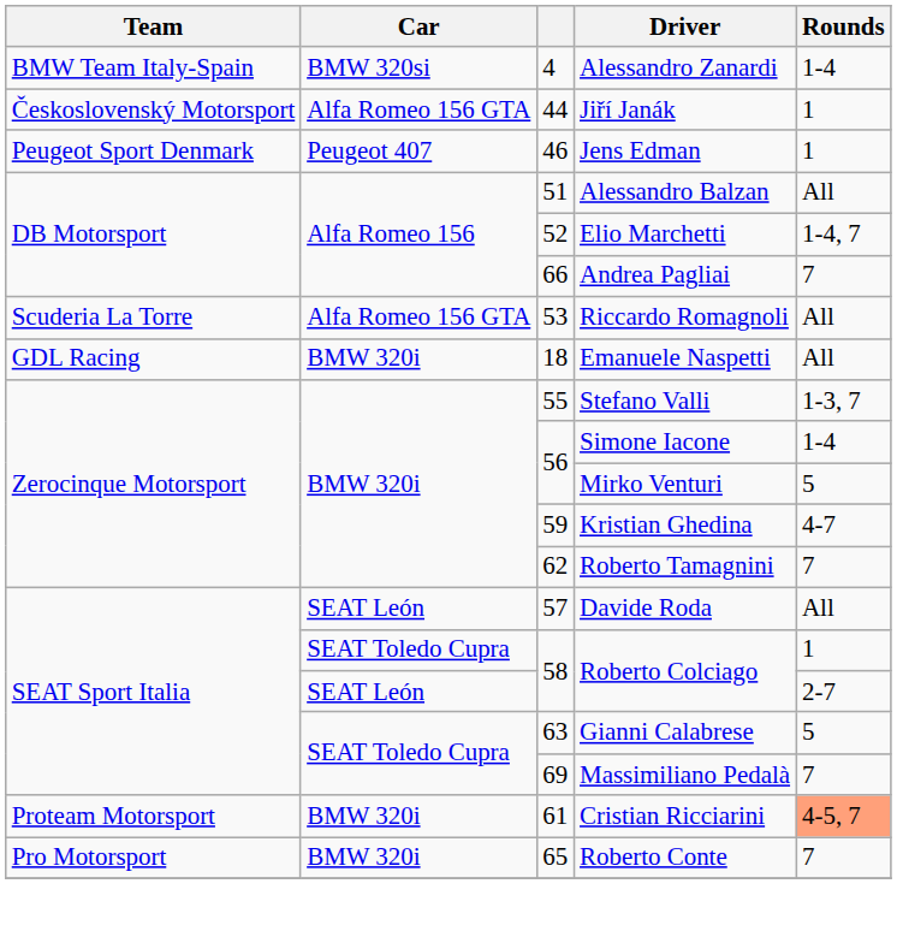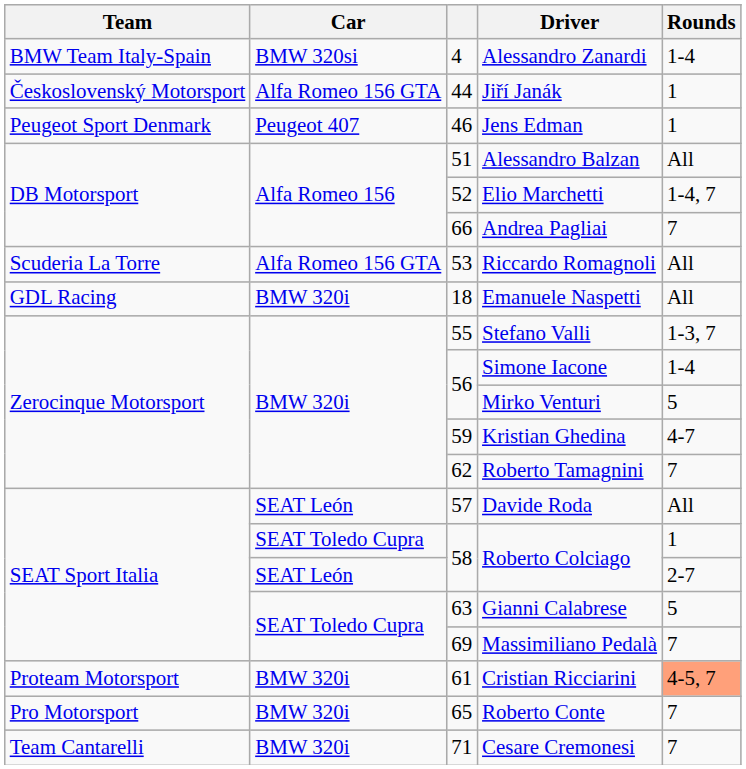+ row: Team Cantarelli | BMW 320i | 71 | Cesare Cremonesi | 7
